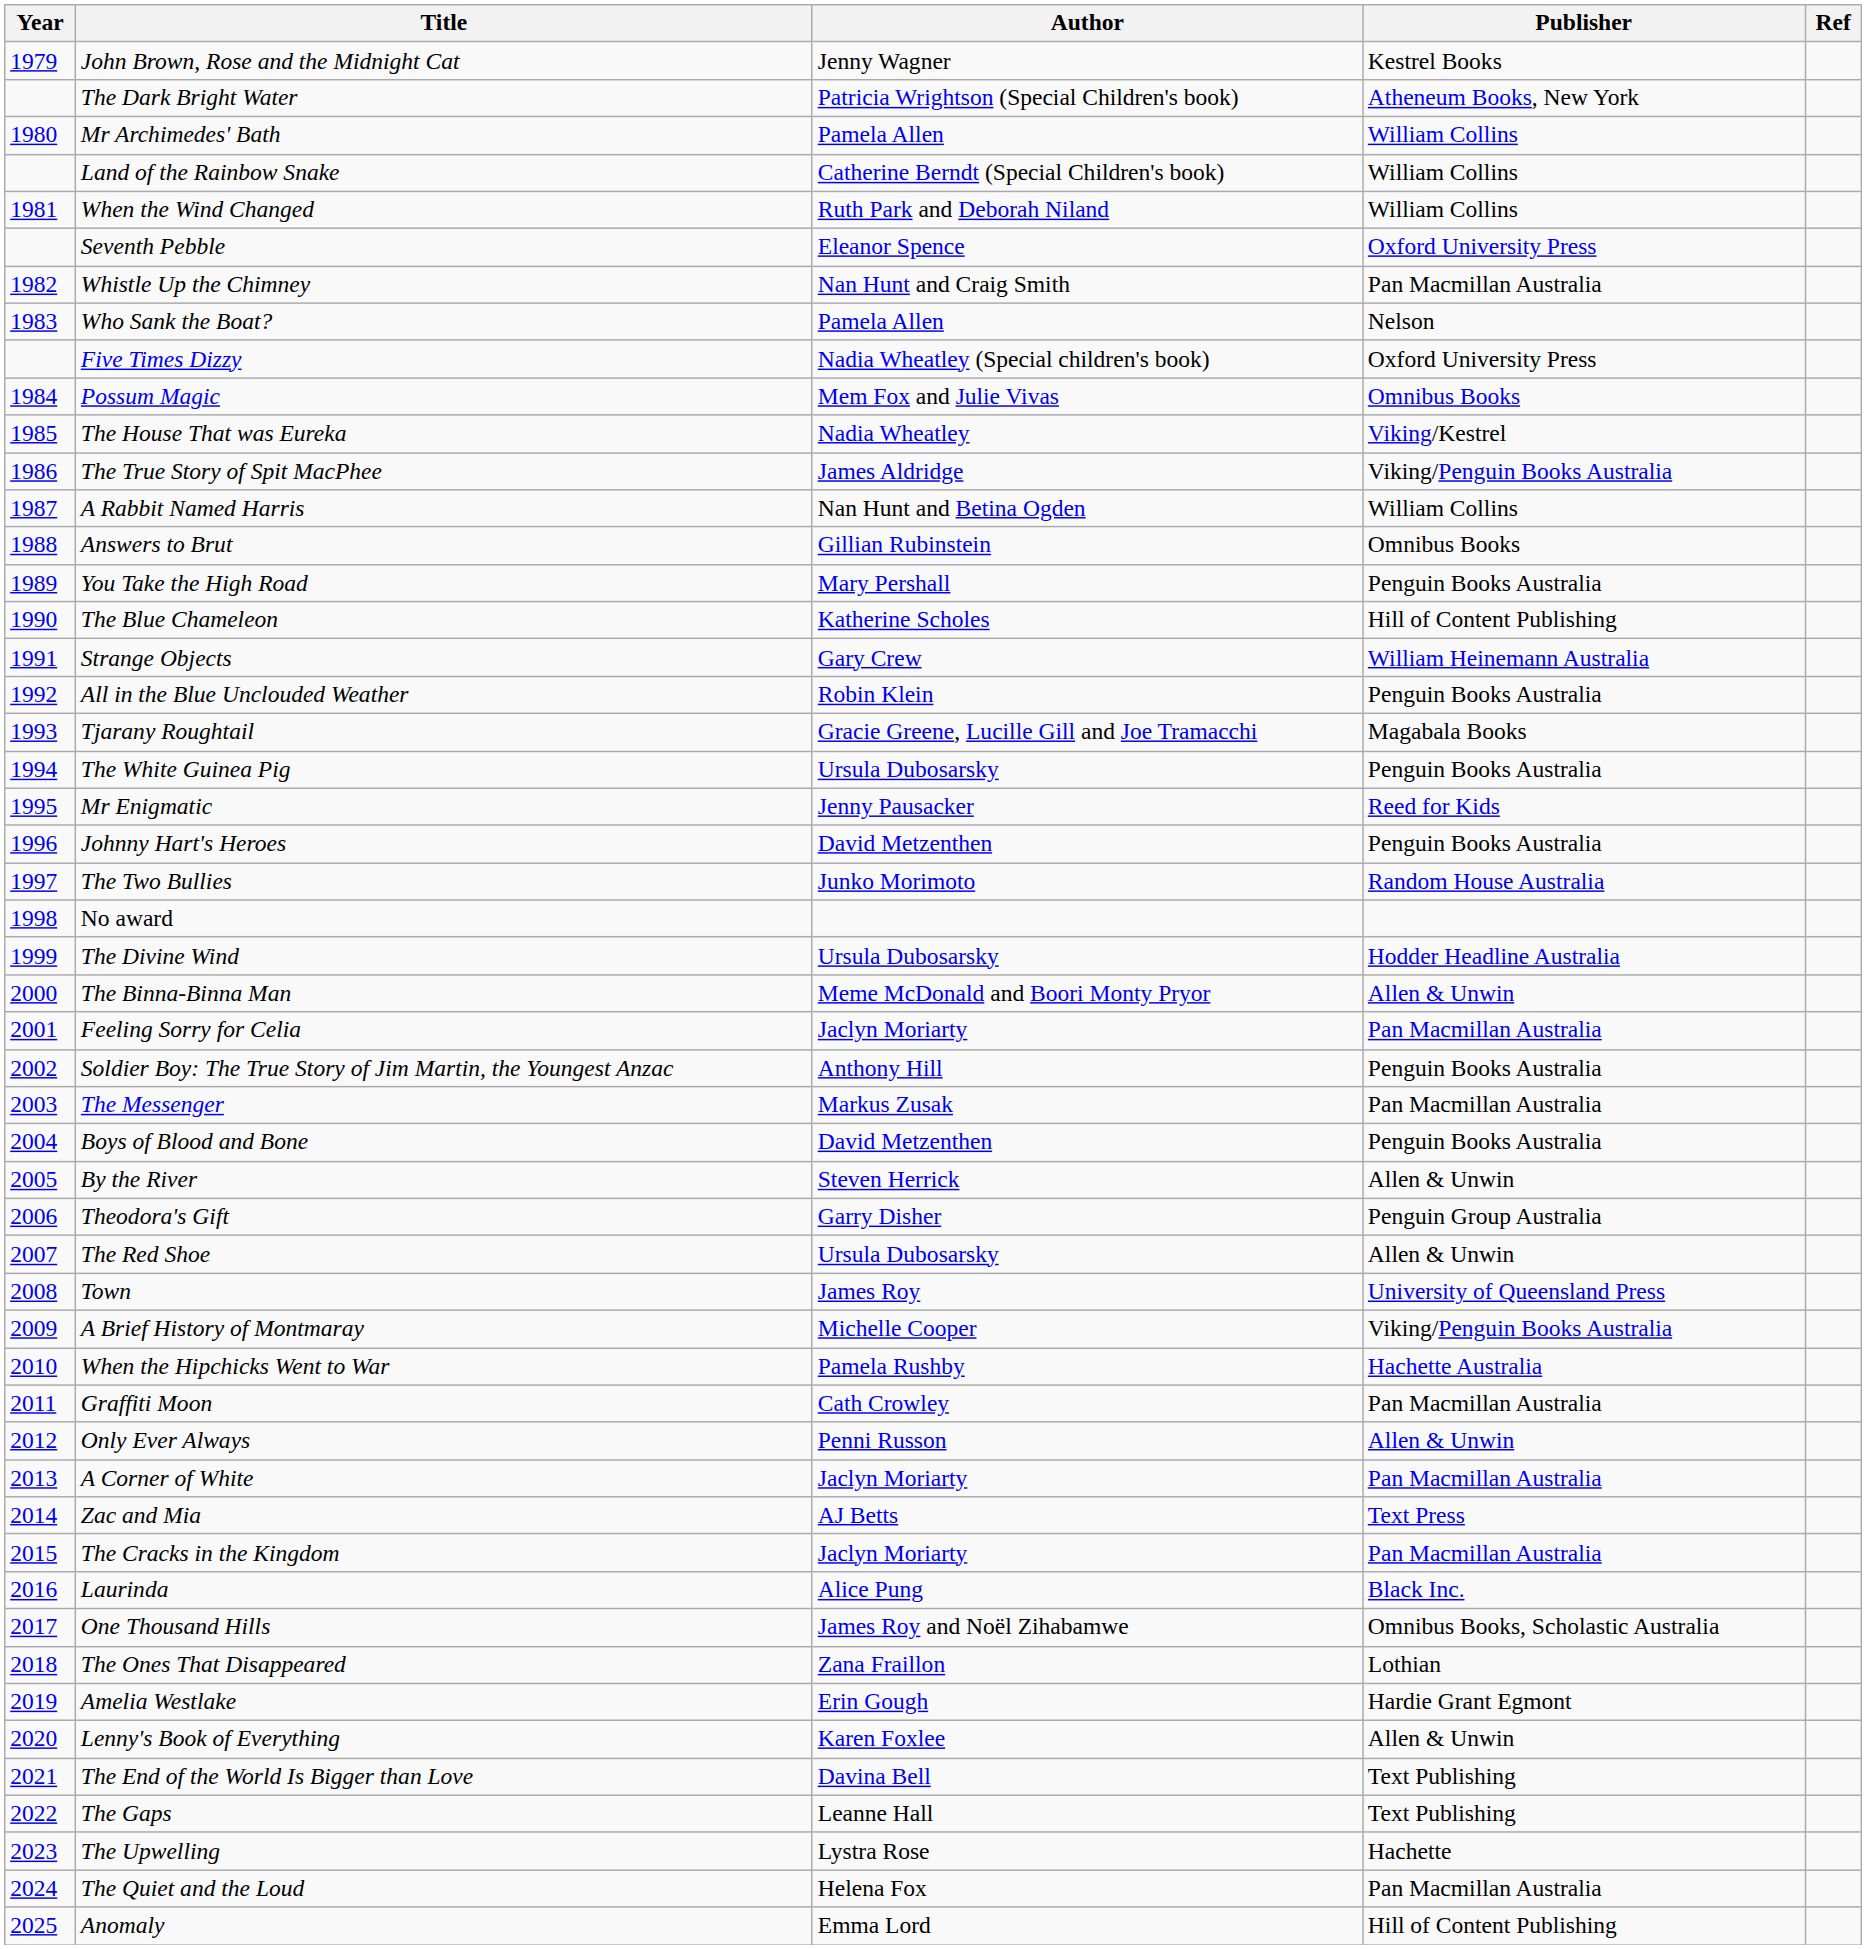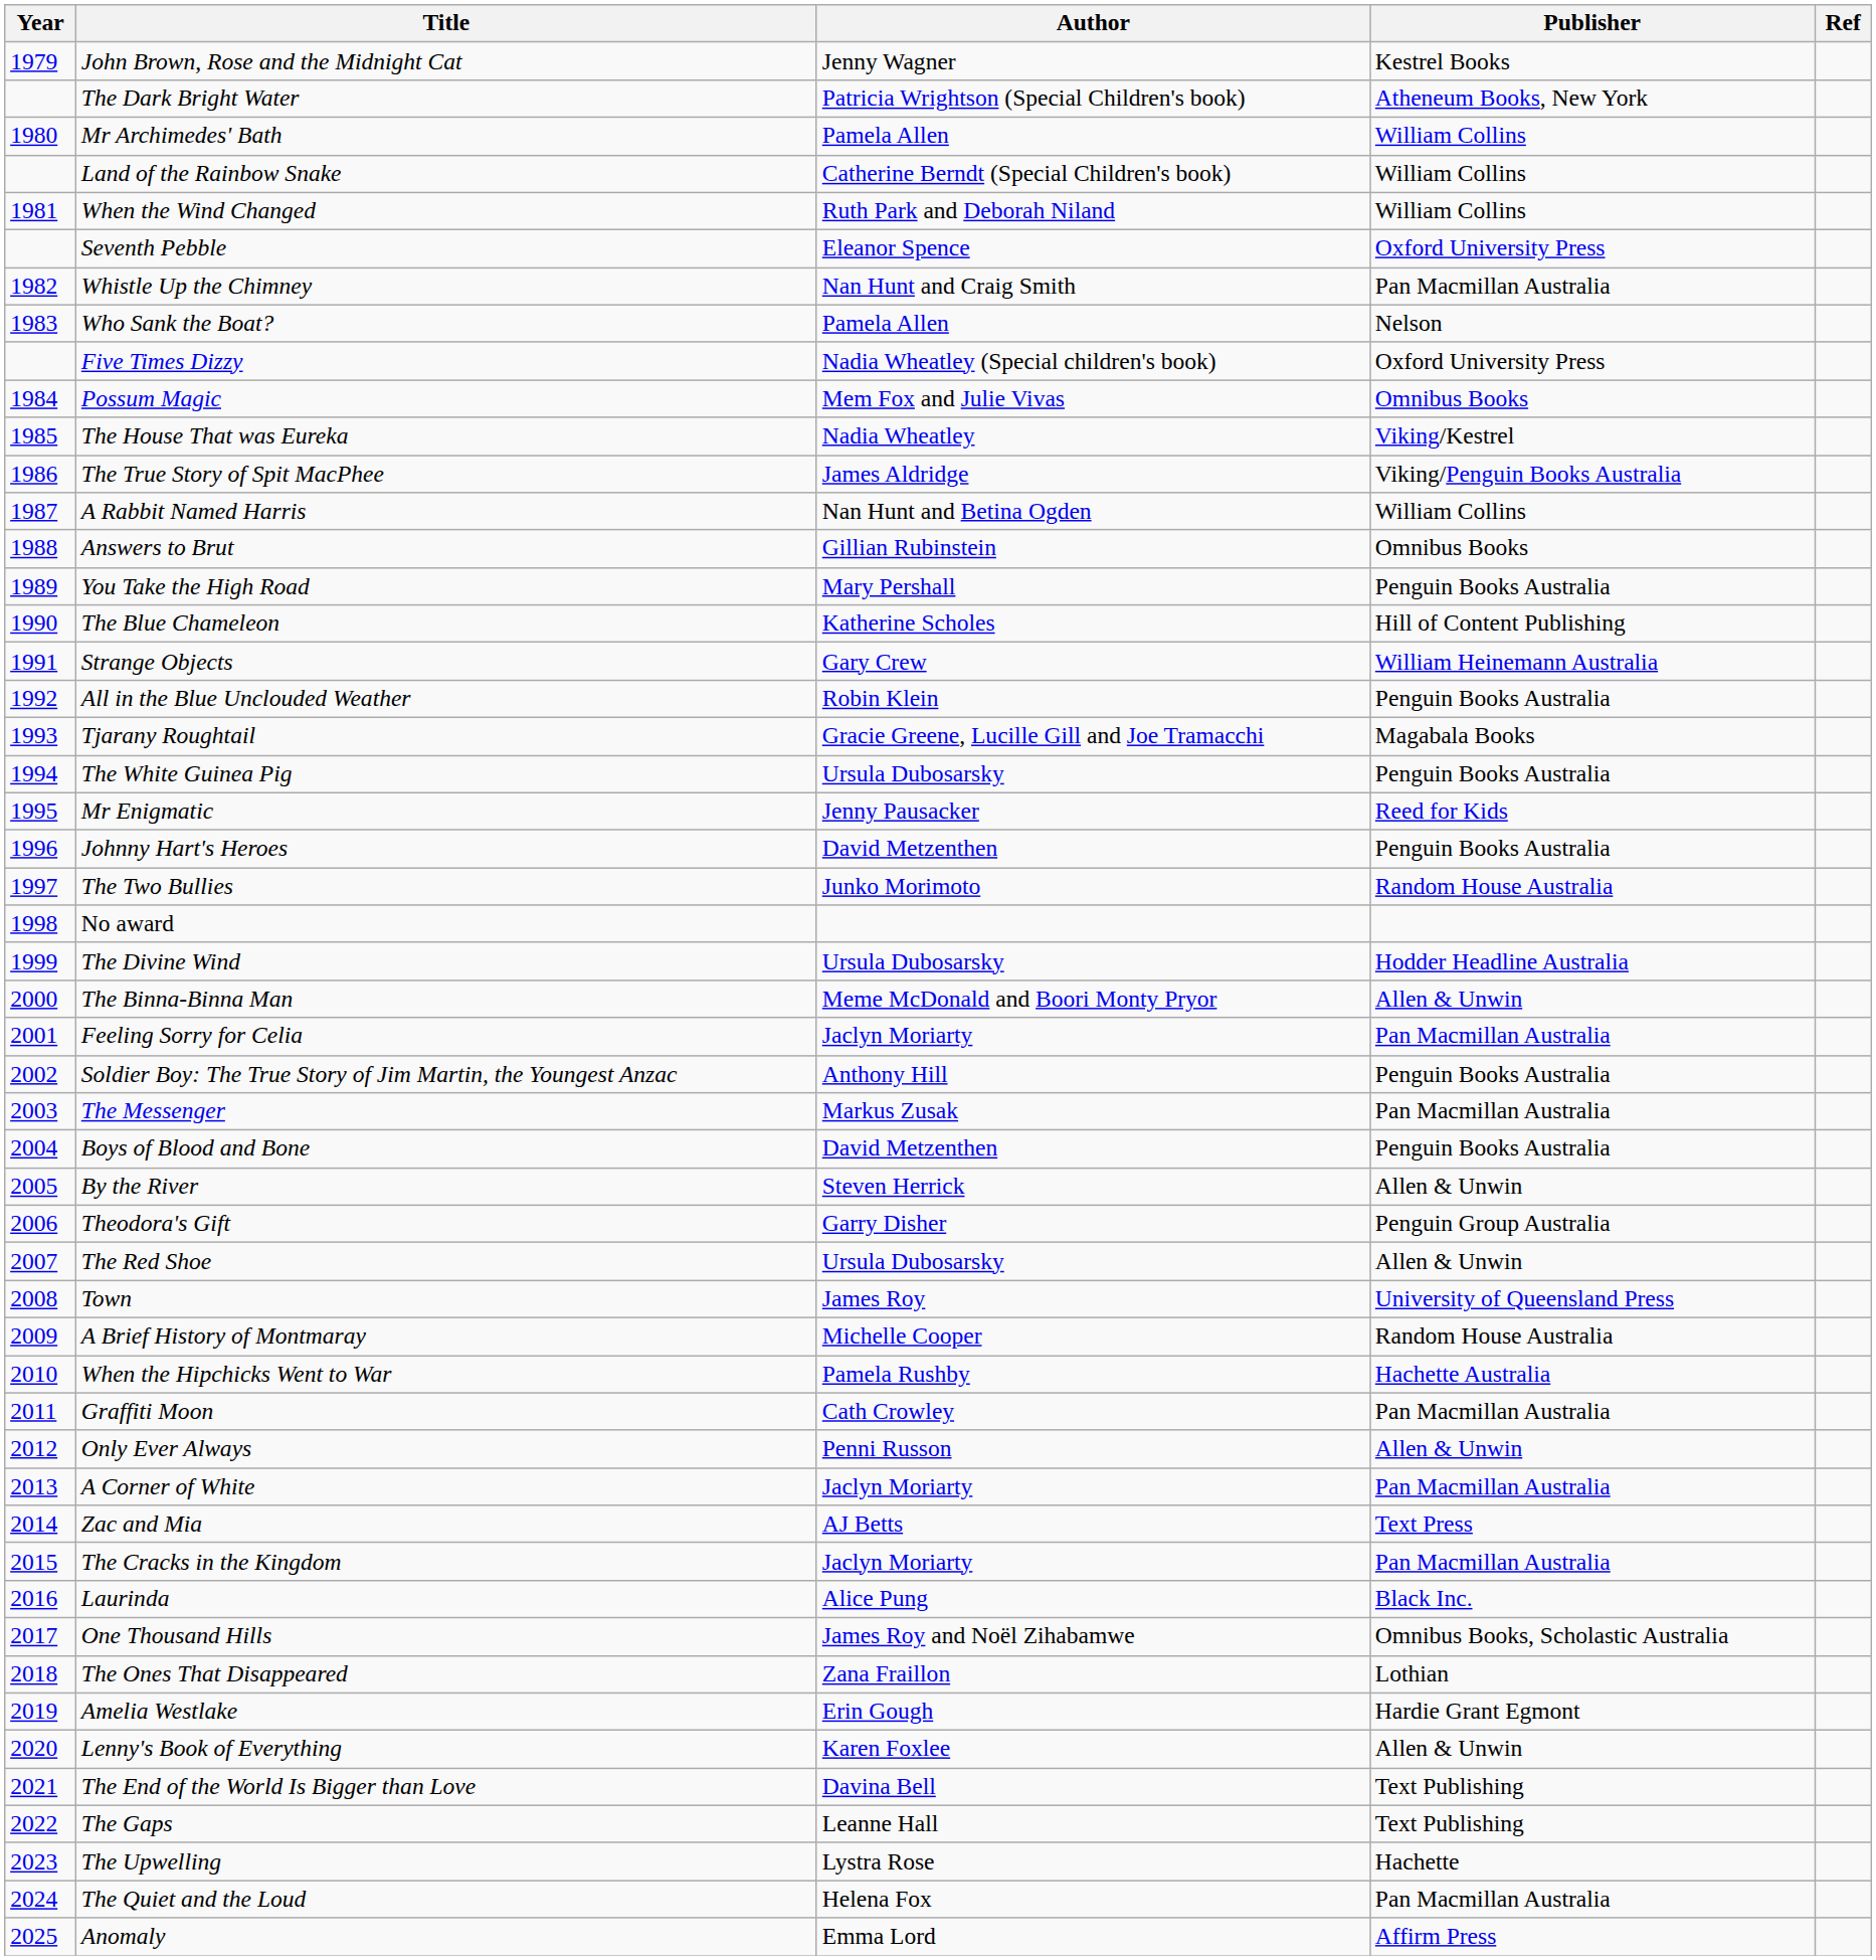A Brief History of Montmaray | Publisher: Viking/Penguin Books Australia -> Random House Australia
Anomaly | Publisher: Hill of Content Publishing -> Affirm Press
